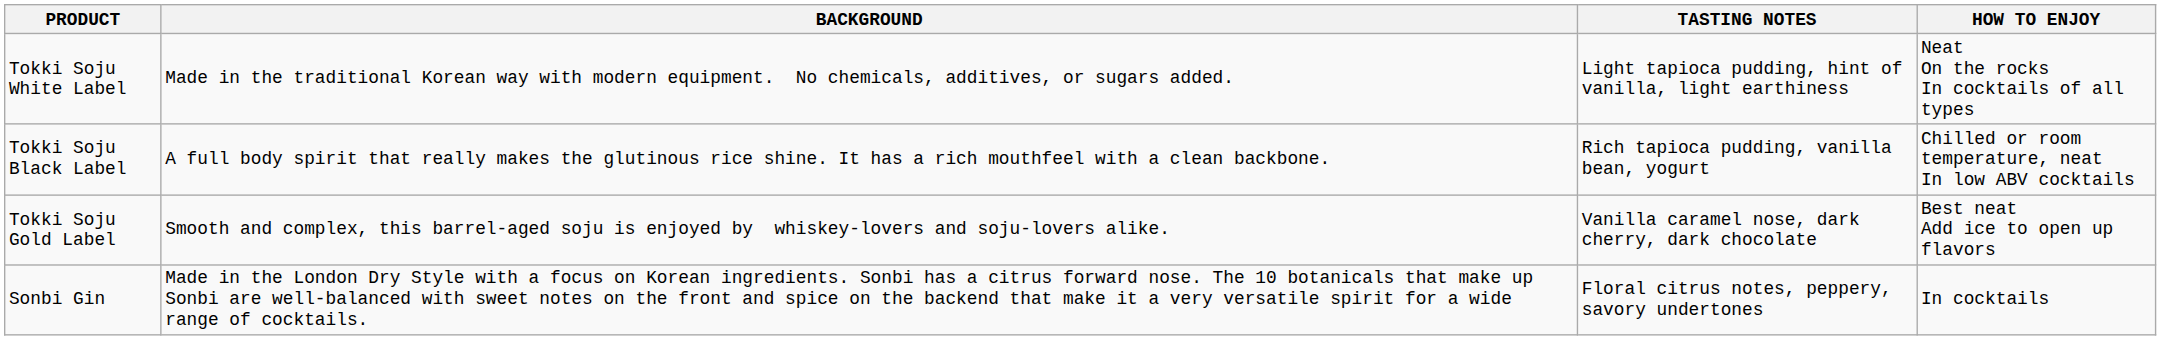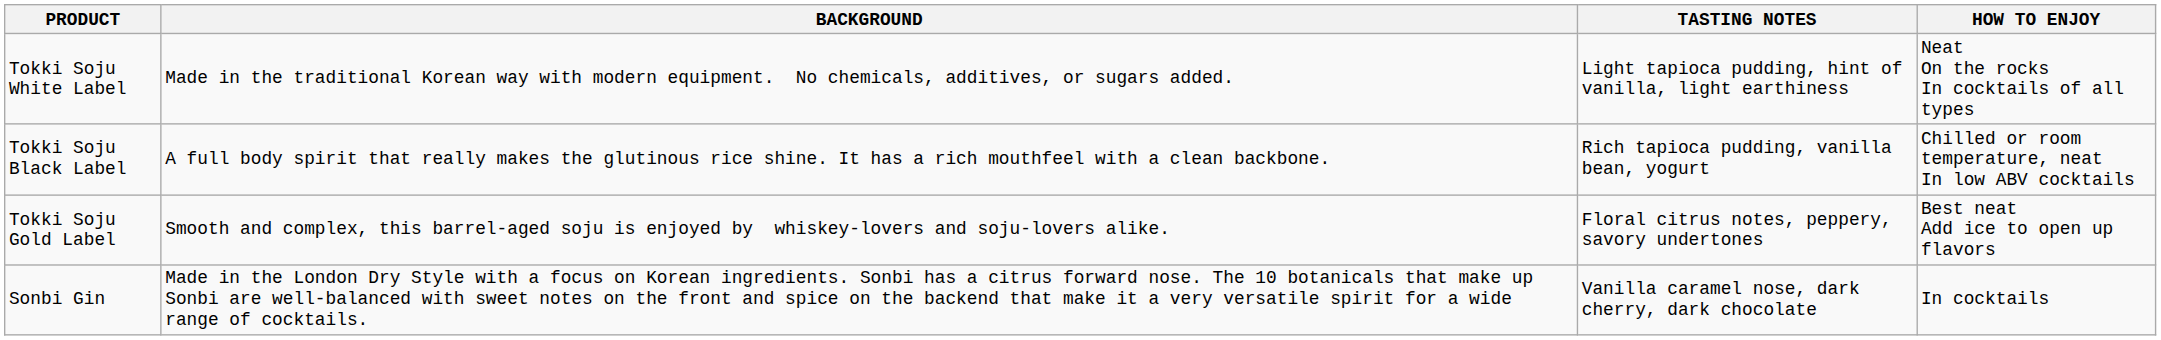Tokki Soju Gold Label | TASTING NOTES: Vanilla caramel nose, dark cherry, dark chocolate -> Floral citrus notes, peppery, savory undertones
Sonbi Gin | TASTING NOTES: Floral citrus notes, peppery, savory undertones -> Vanilla caramel nose, dark cherry, dark chocolate
